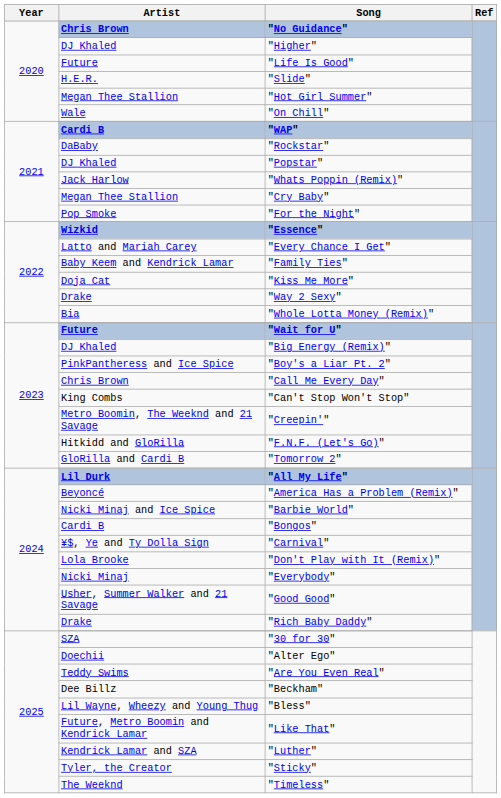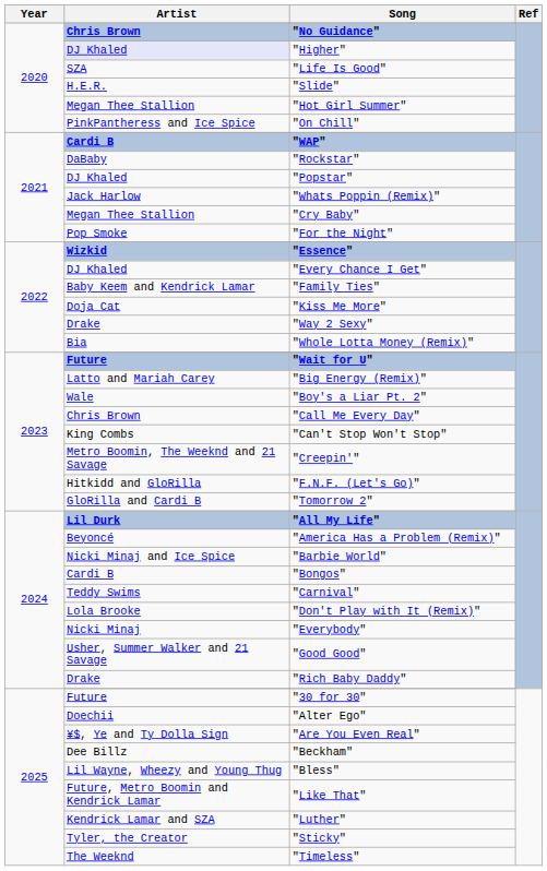"Higher" | Artist: no background -> lavender background
"Life Is Good" | Artist: Future -> SZA
"On Chill" | Artist: Wale -> PinkPantheress and Ice Spice
"Every Chance I Get" | Artist: Latto and Mariah Carey -> DJ Khaled
"Big Energy (Remix)" | Artist: DJ Khaled -> Latto and Mariah Carey
"Boy's a Liar Pt. 2" | Artist: PinkPantheress and Ice Spice -> Wale
"Carnival" | Artist: ¥$, Ye and Ty Dolla Sign -> Teddy Swims
"30 for 30" | Artist: SZA -> Future
"Are You Even Real" | Artist: Teddy Swims -> ¥$, Ye and Ty Dolla Sign
